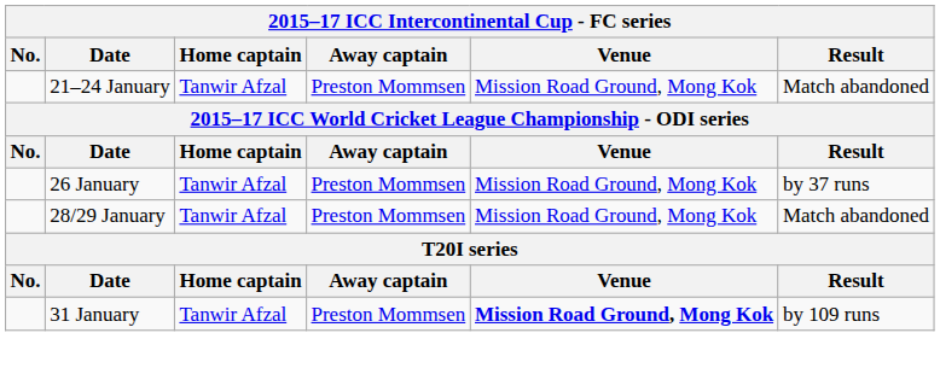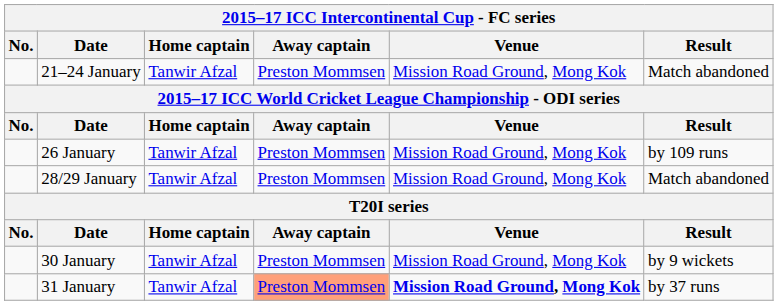26 January | Result: by 37 runs -> by 109 runs
+ row: 30 January | Tanwir Afzal | Preston Mommsen | Mission Road Ground, Mong Kok | by 9 wickets
31 January | Away captain: no background -> lightsalmon background
31 January | Result: by 109 runs -> by 37 runs
